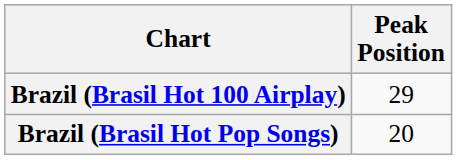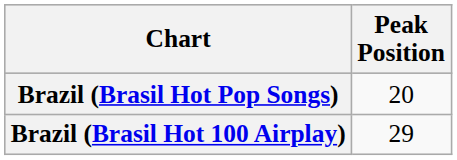rows swapped: Brazil (Brasil Hot 100 Airplay) <-> Brazil (Brasil Hot Pop Songs)
